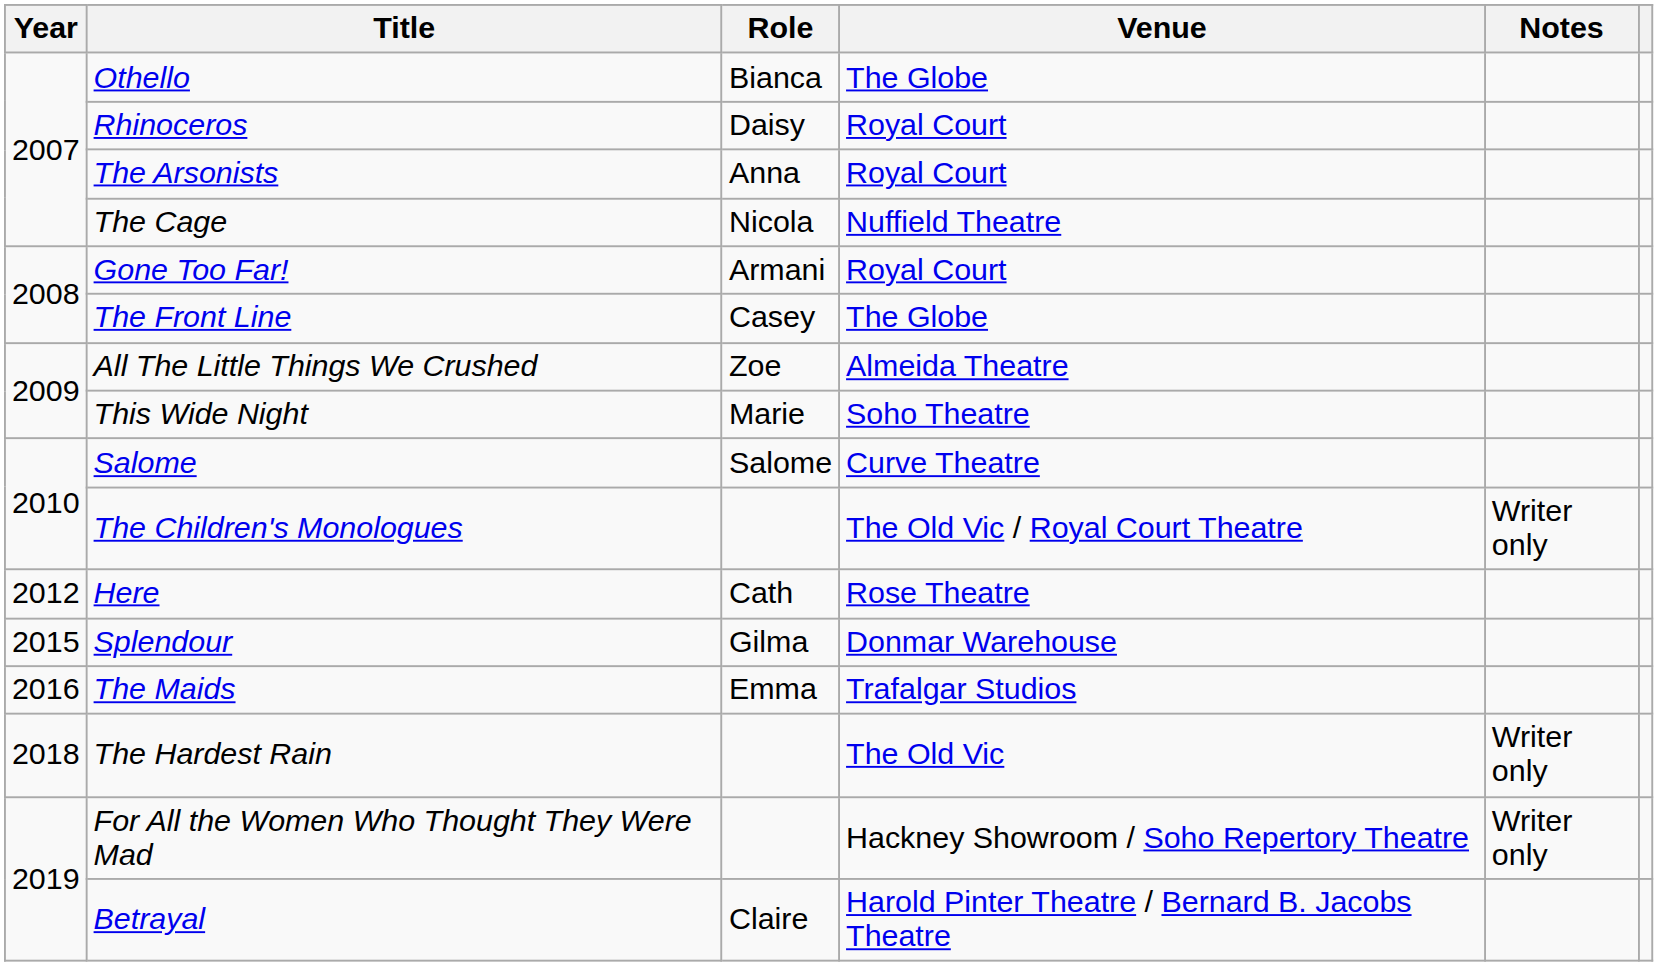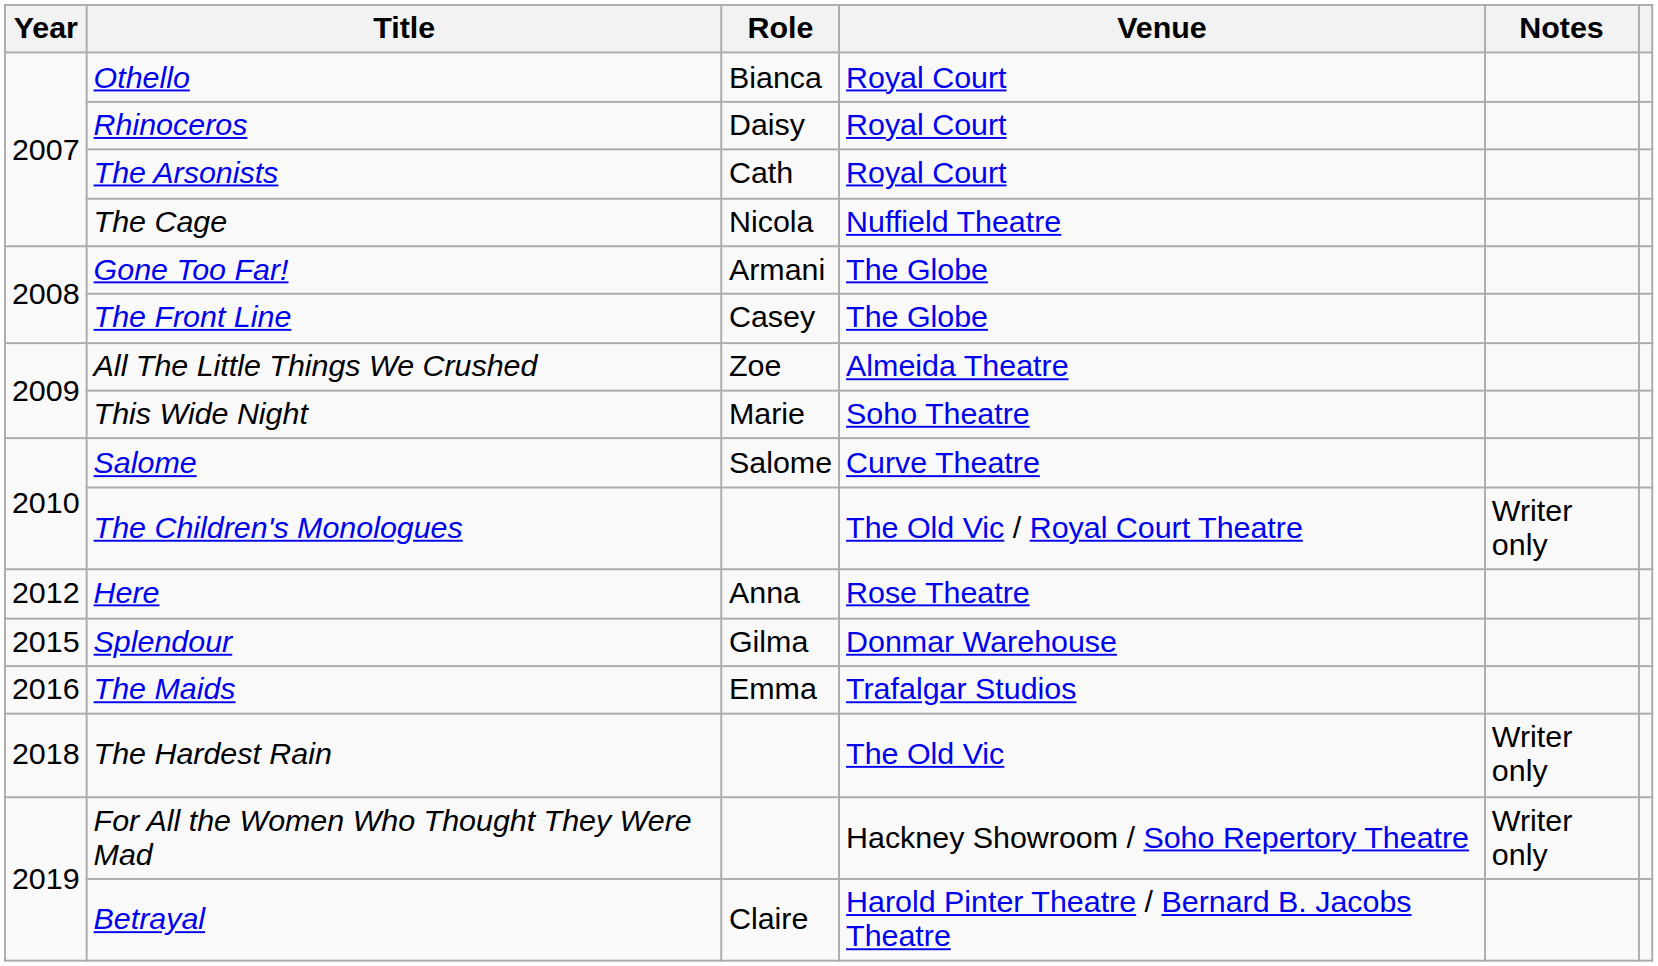Othello | Venue: The Globe -> Royal Court
The Arsonists | Role: Anna -> Cath
Gone Too Far! | Venue: Royal Court -> The Globe
Here | Role: Cath -> Anna
